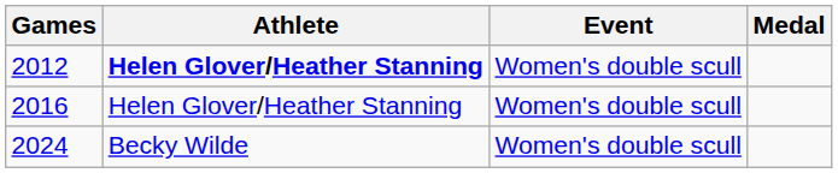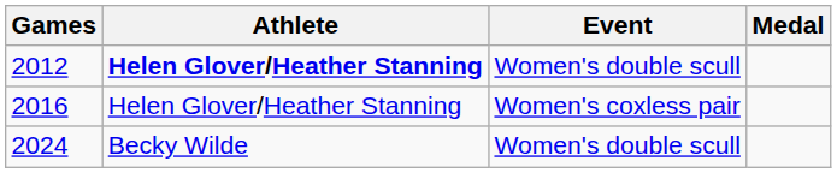2016 | Event: Women's double scull -> Women's coxless pair
